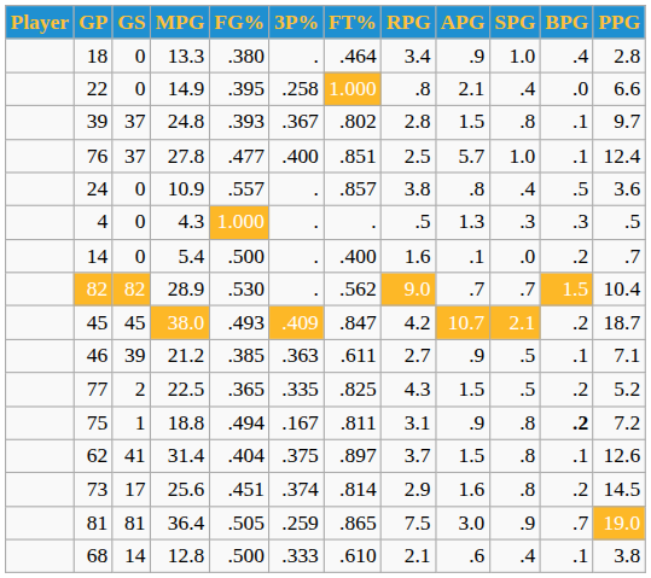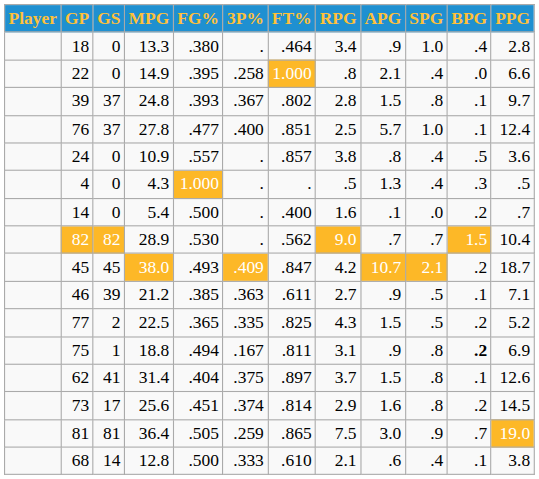4 | SPG: .3 -> .4
75 | PPG: 7.2 -> 6.9
